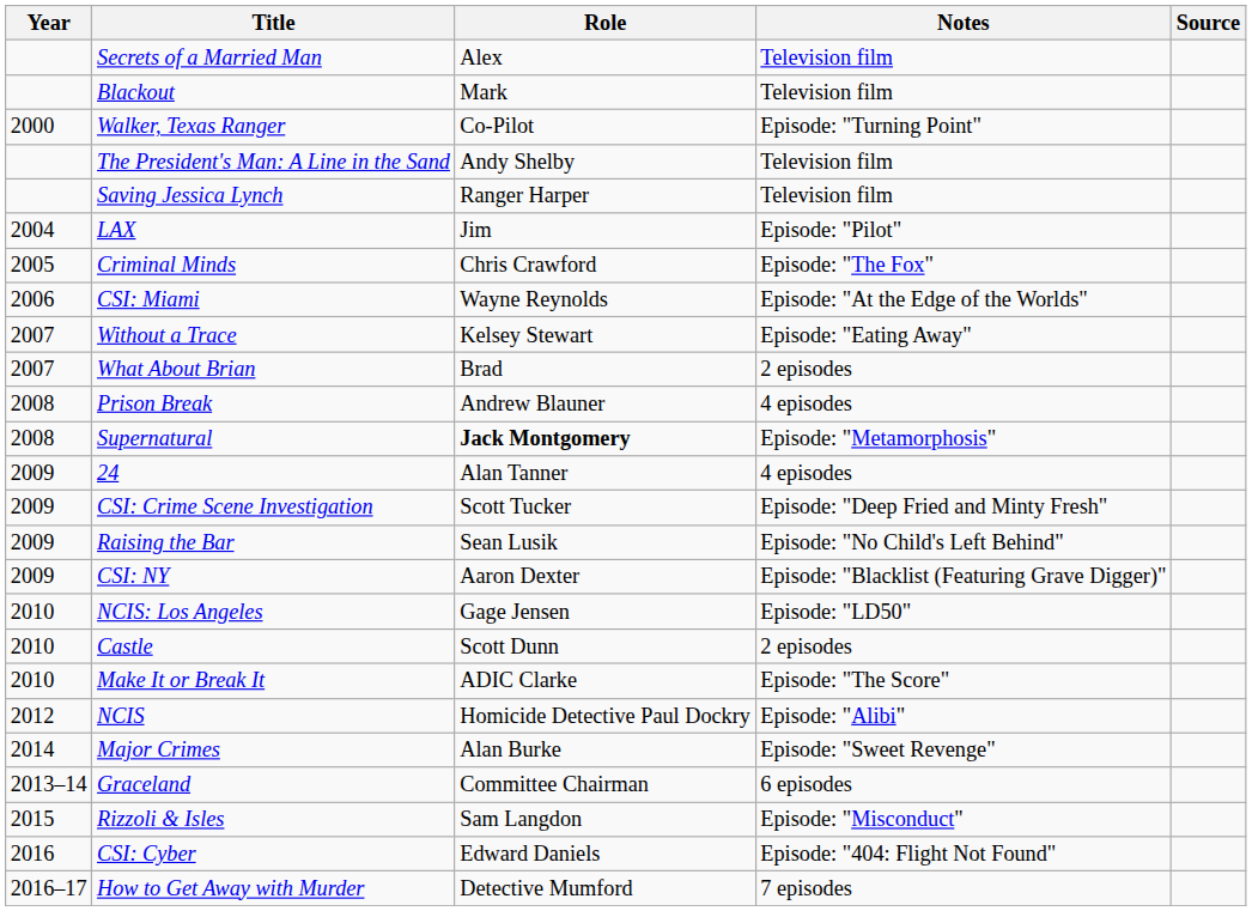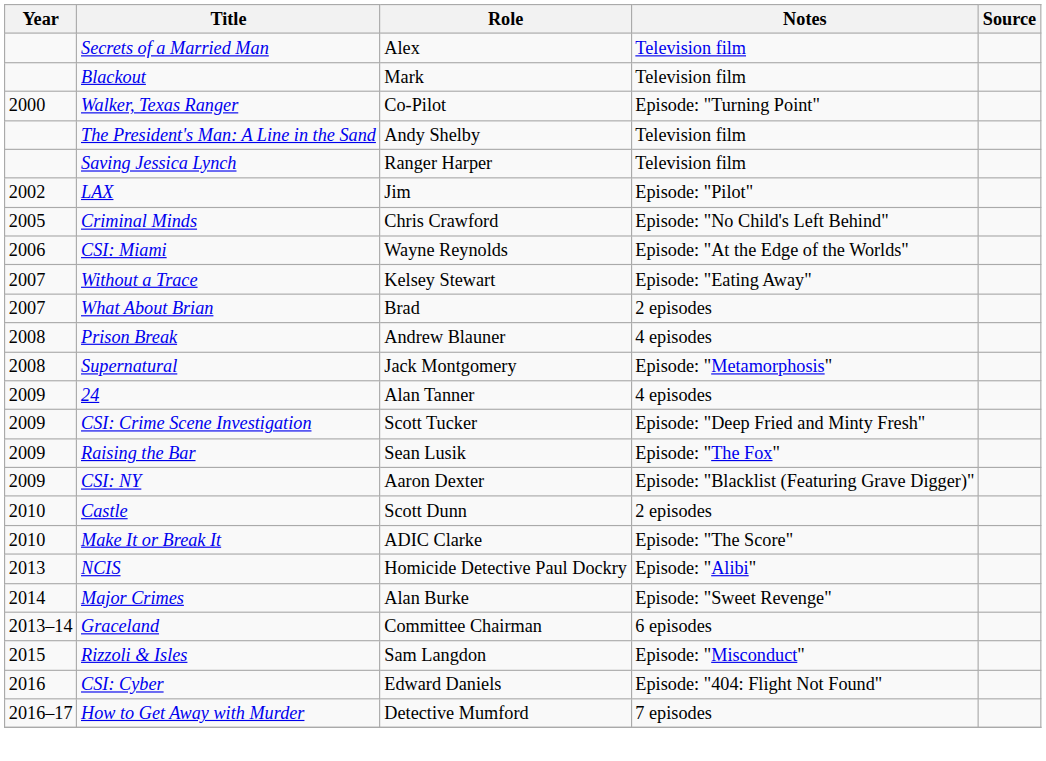LAX | Year: 2004 -> 2002
Criminal Minds | Notes: Episode: "The Fox" -> Episode: "No Child's Left Behind"
Supernatural | Role: bold -> normal
Raising the Bar | Notes: Episode: "No Child's Left Behind" -> Episode: "The Fox"
- row: 2010 | NCIS: Los Angeles | Gage Jensen | Episode: "LD50"
NCIS | Year: 2012 -> 2013
